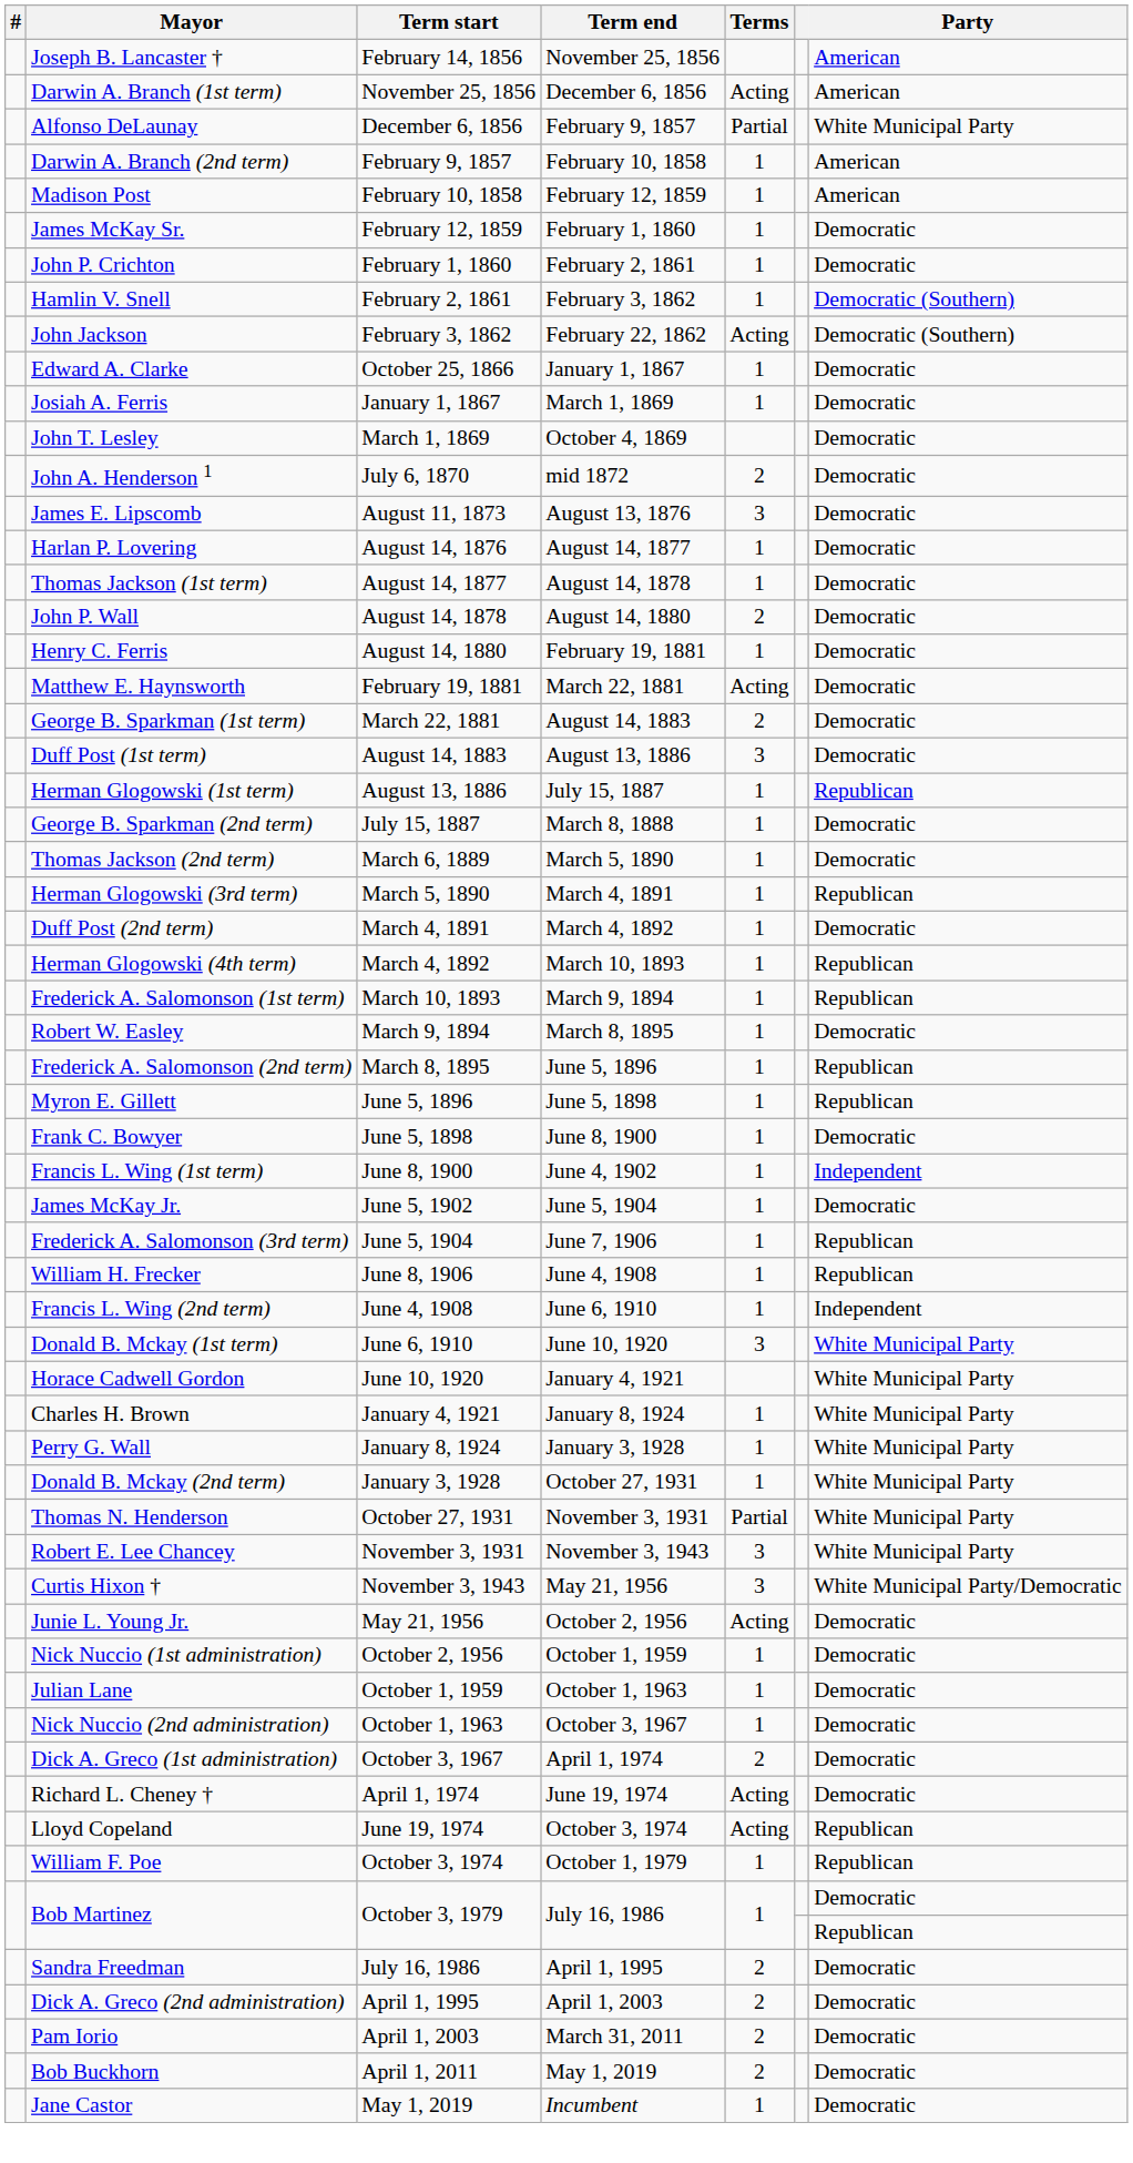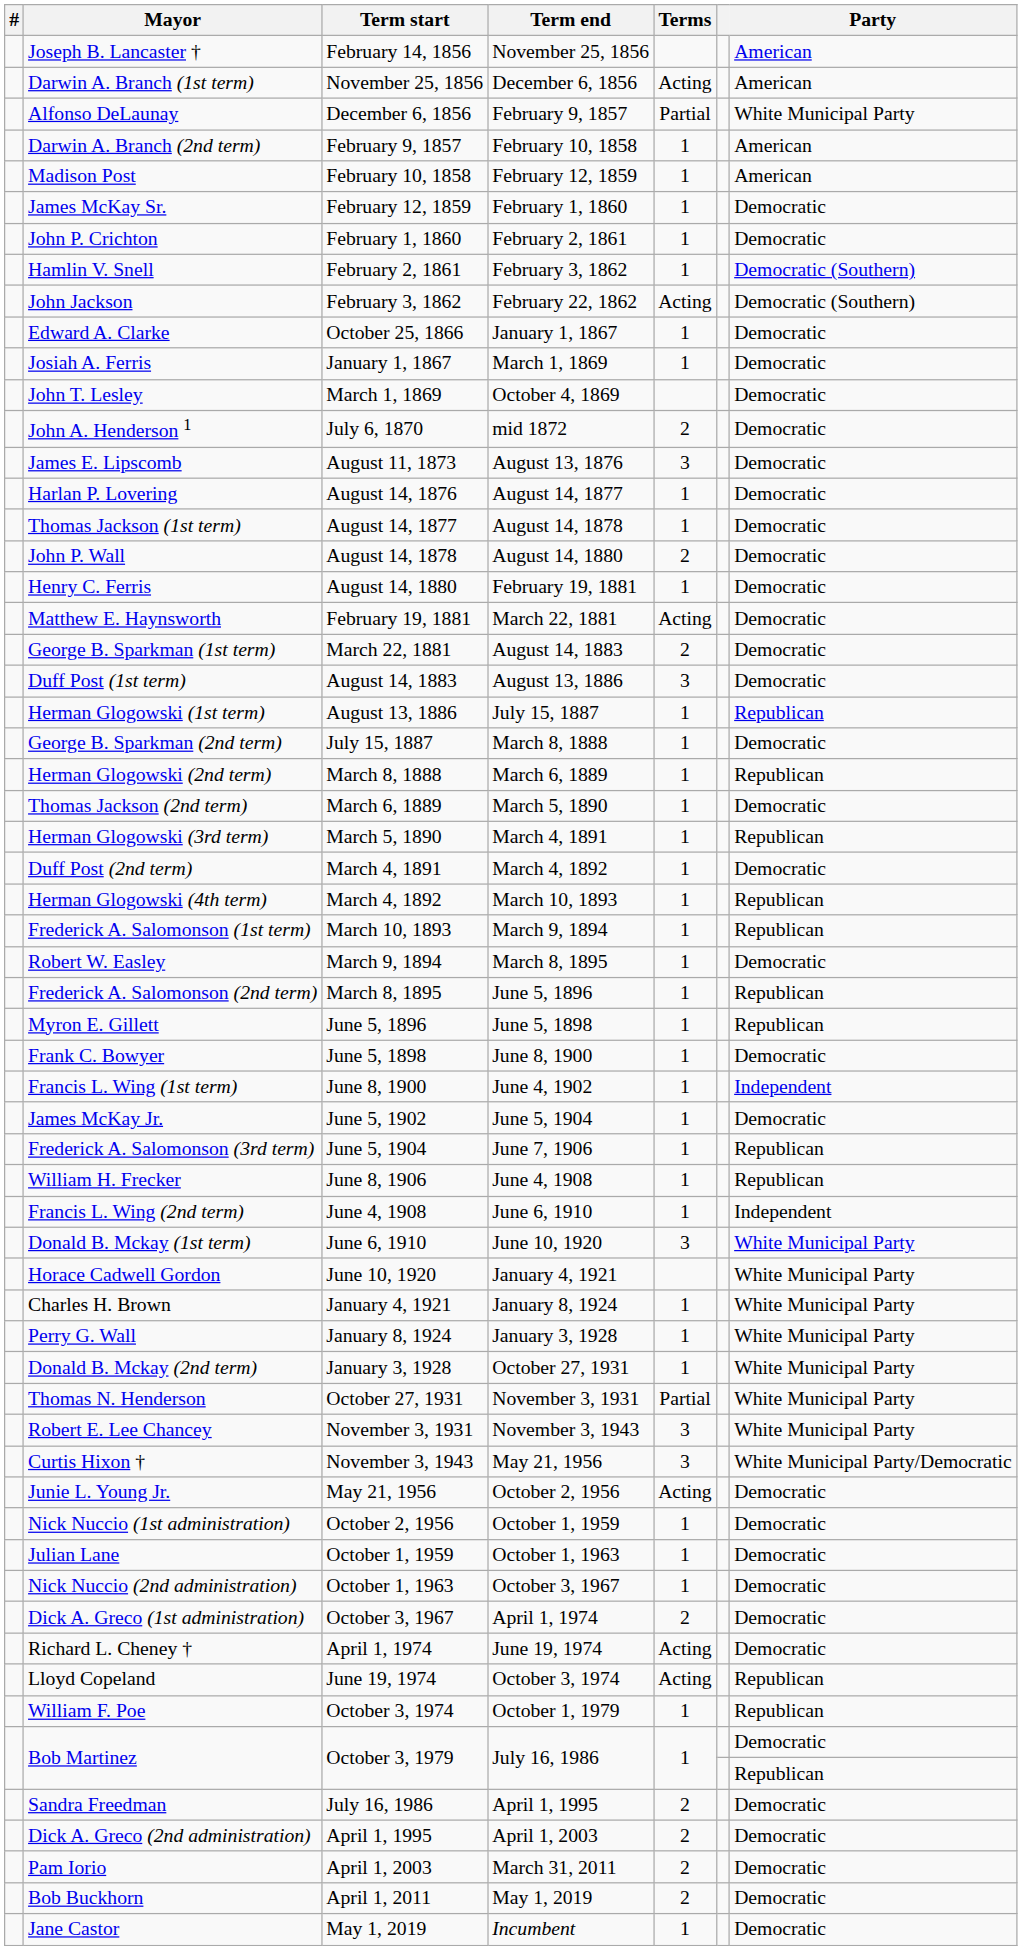+ row: Herman Glogowski (2nd term) | March 8, 1888 | March 6, 1889 | 1 | Republican
